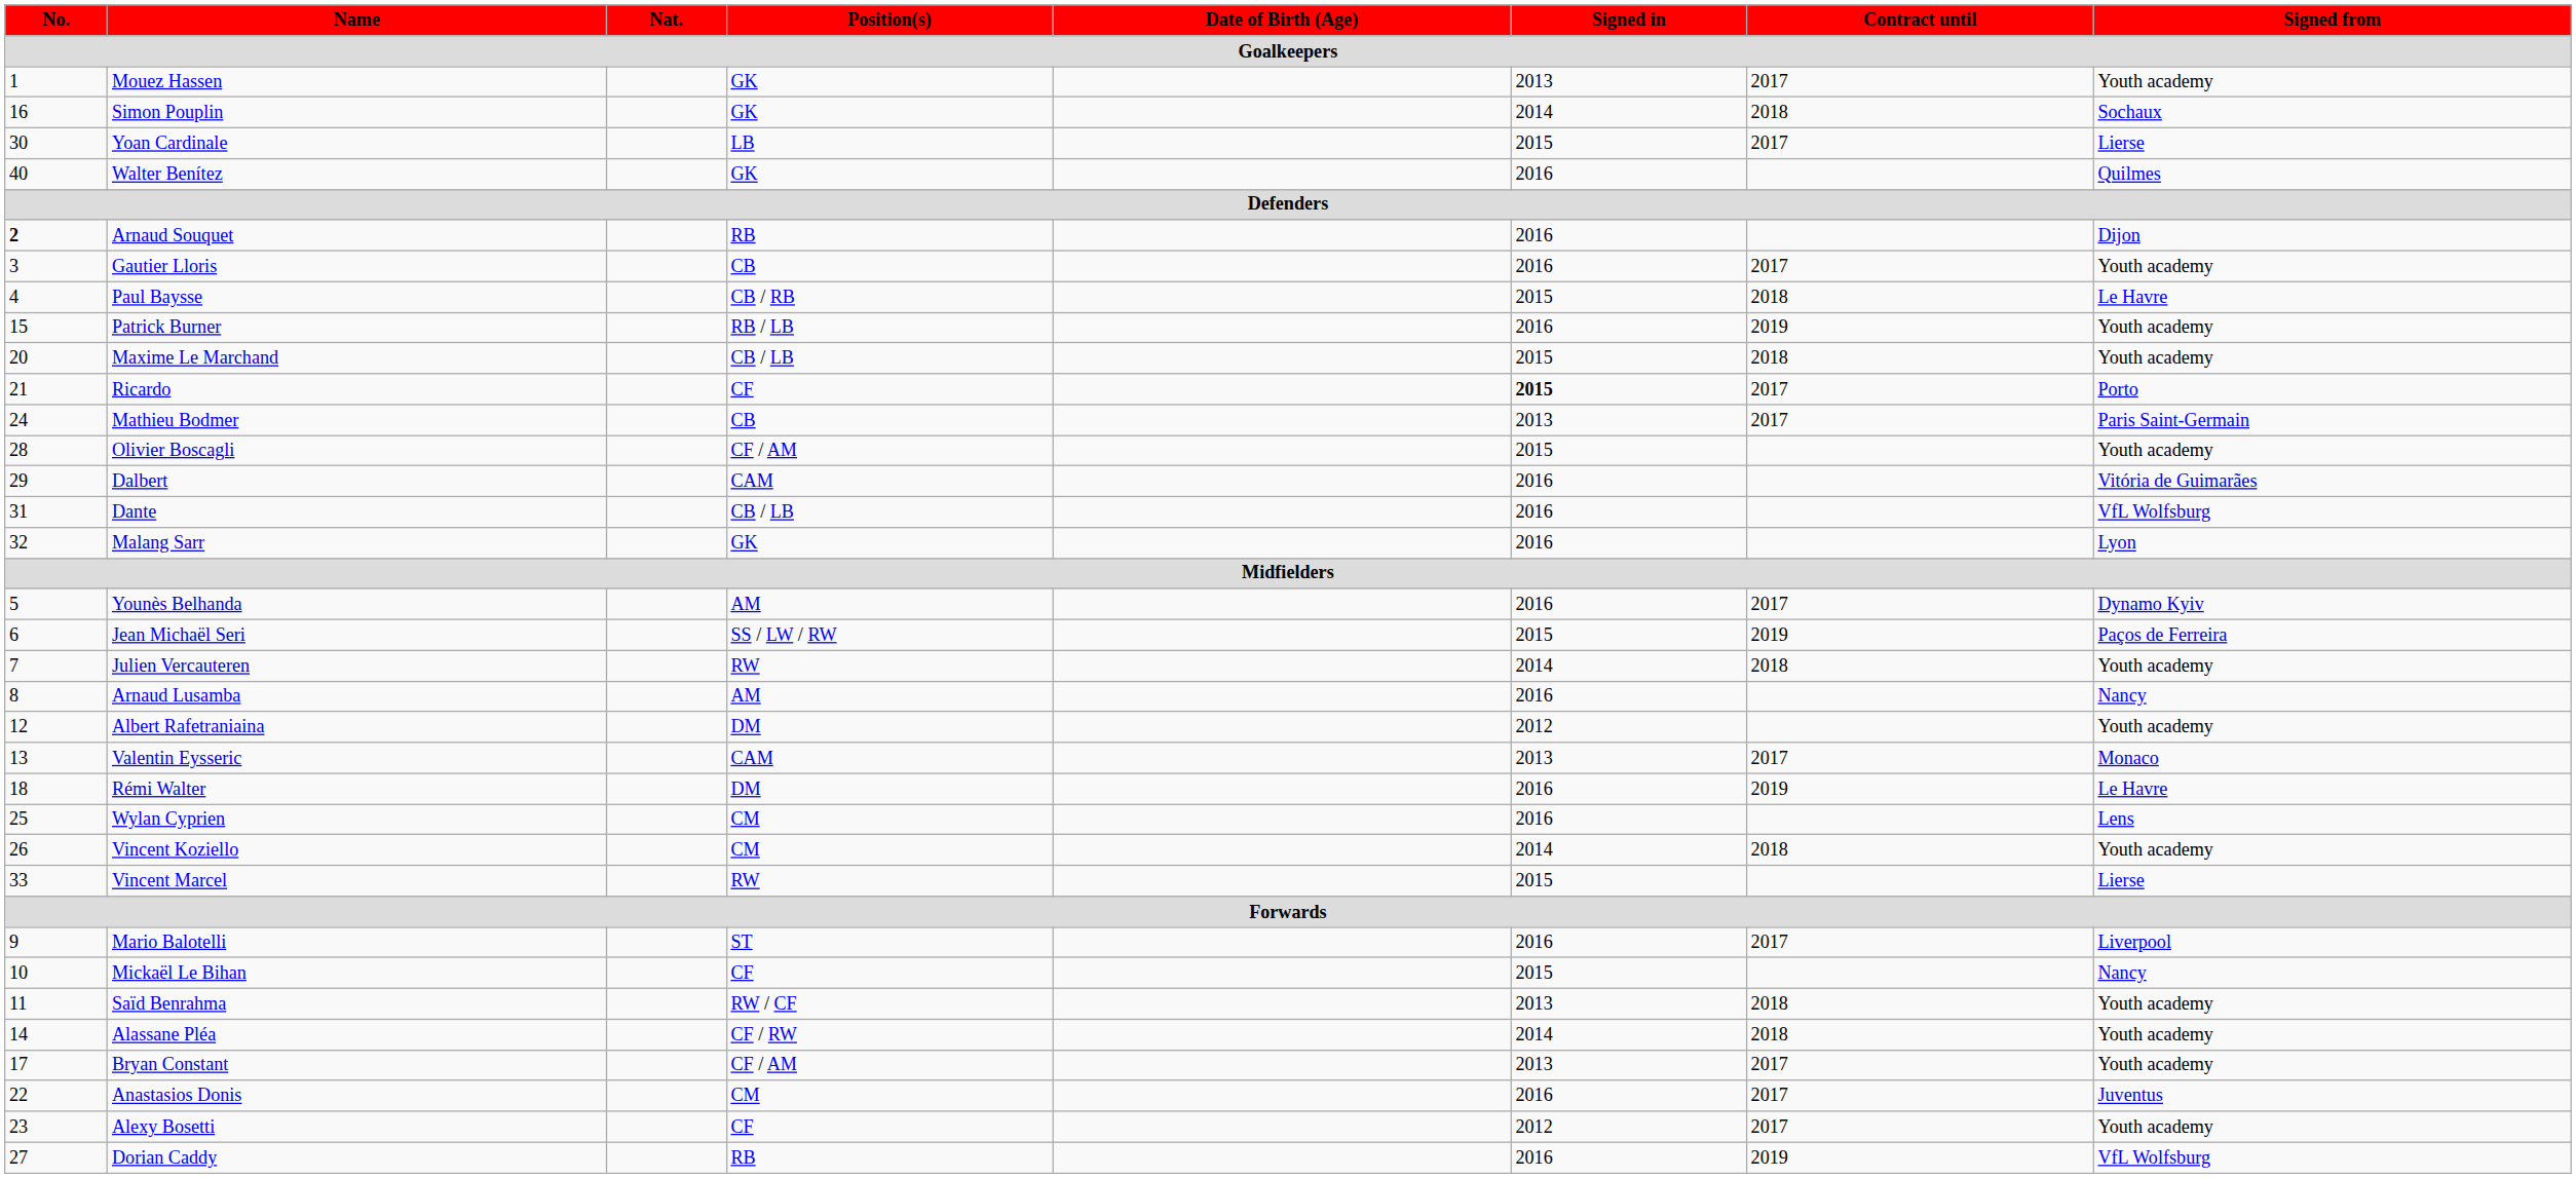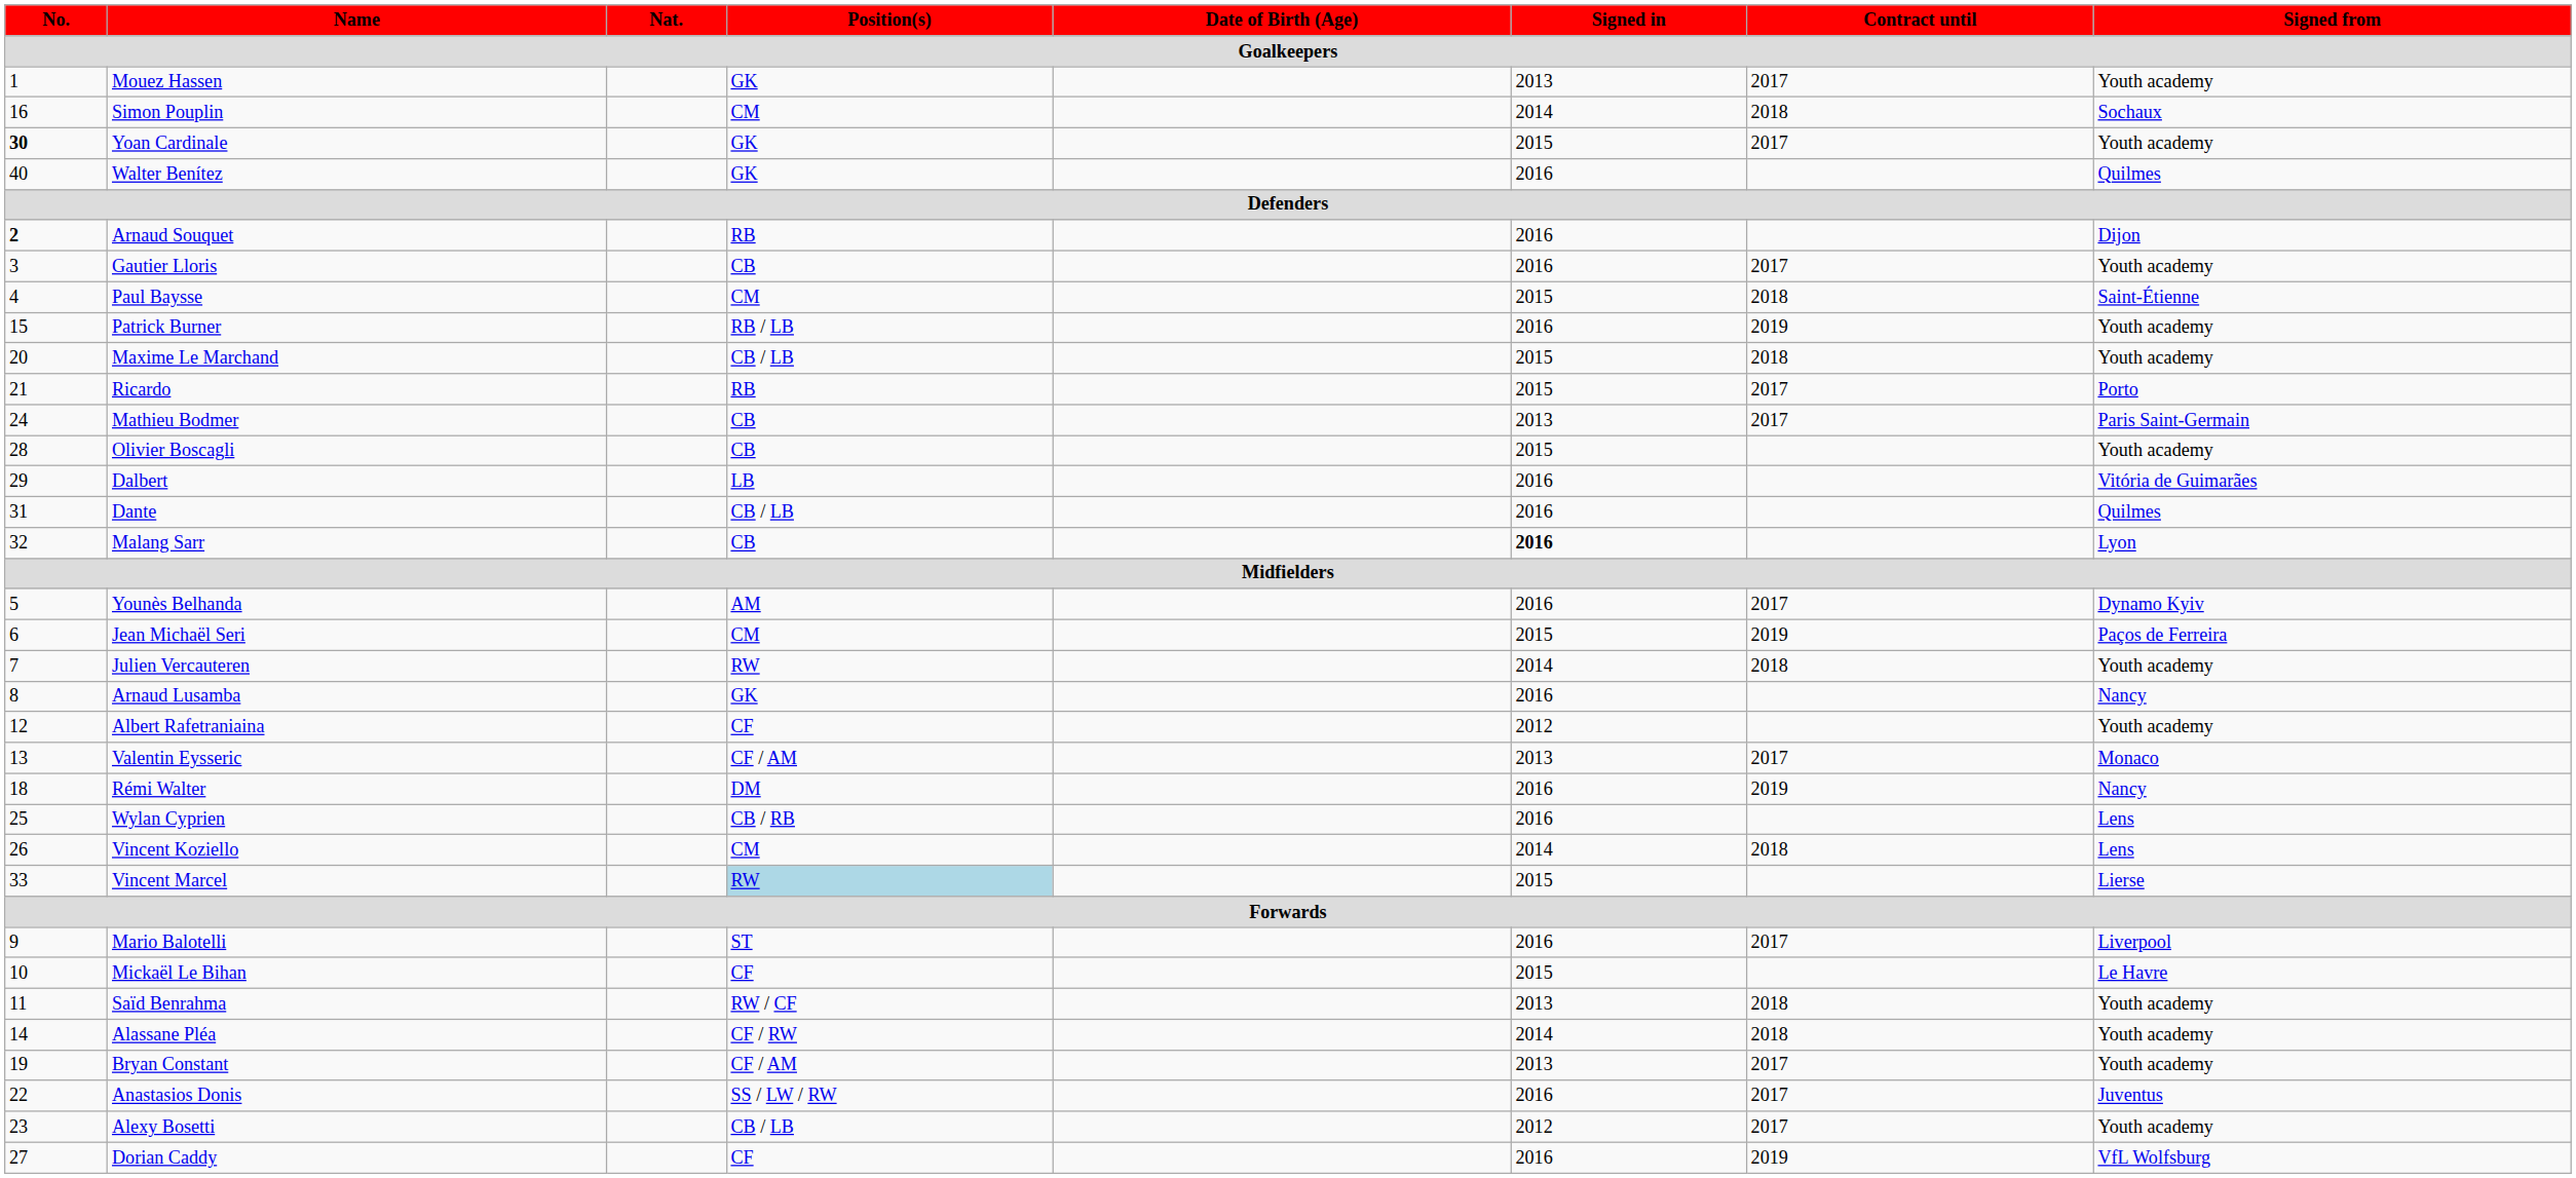Simon Pouplin | Position(s): GK -> CM
Yoan Cardinale | No.: normal -> bold
Yoan Cardinale | Position(s): LB -> GK
Yoan Cardinale | Signed from: Lierse -> Youth academy
Paul Baysse | Position(s): CB / RB -> CM
Paul Baysse | Signed from: Le Havre -> Saint-Étienne
Ricardo | Position(s): CF -> RB
Ricardo | Signed in: bold -> normal
Olivier Boscagli | Position(s): CF / AM -> CB
Dalbert | Position(s): CAM -> LB
Dante | Signed from: VfL Wolfsburg -> Quilmes
Malang Sarr | Position(s): GK -> CB
Malang Sarr | Signed in: normal -> bold
Jean Michaël Seri | Position(s): SS / LW / RW -> CM
Arnaud Lusamba | Position(s): AM -> GK
Albert Rafetraniaina | Position(s): DM -> CF
Valentin Eysseric | Position(s): CAM -> CF / AM
Rémi Walter | Signed from: Le Havre -> Nancy
Wylan Cyprien | Position(s): CM -> CB / RB
Vincent Koziello | Signed from: Youth academy -> Lens
Vincent Marcel | Position(s): no background -> lightblue background
Mickaël Le Bihan | Signed from: Nancy -> Le Havre
Bryan Constant | No.: 17 -> 19
Anastasios Donis | Position(s): CM -> SS / LW / RW
Alexy Bosetti | Position(s): CF -> CB / LB
Dorian Caddy | Position(s): RB -> CF
